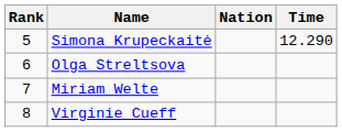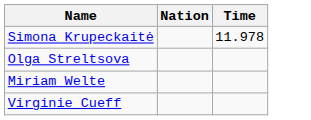- column: Rank | 5 | 6 | 7 | 8
Simona Krupeckaitė | Time: 12.290 -> 11.978
